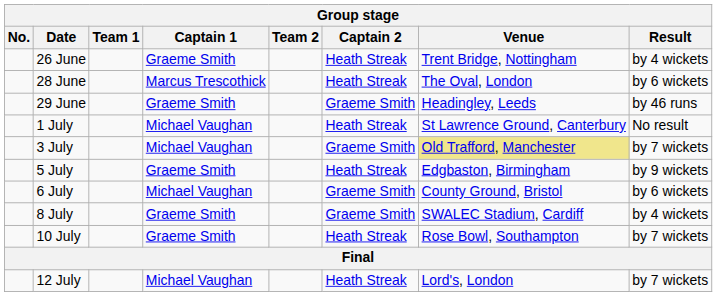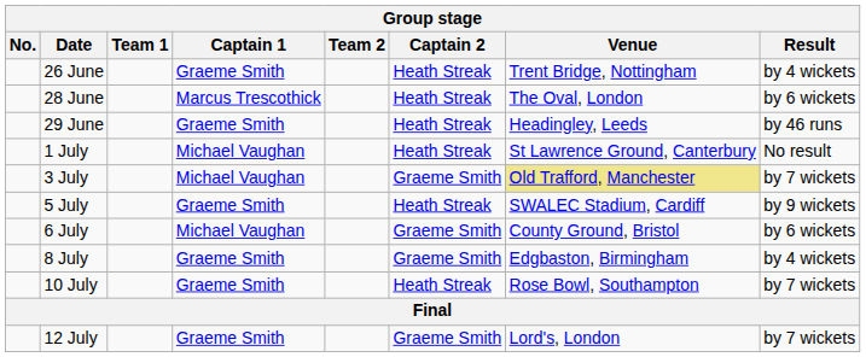29 June | Captain 2: Graeme Smith -> Heath Streak
5 July | Venue: Edgbaston, Birmingham -> SWALEC Stadium, Cardiff
8 July | Venue: SWALEC Stadium, Cardiff -> Edgbaston, Birmingham
12 July | Captain 1: Michael Vaughan -> Graeme Smith
12 July | Captain 2: Heath Streak -> Graeme Smith
